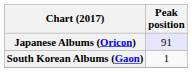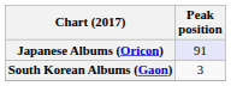South Korean Albums (Gaon) | Peak position: 1 -> 3
